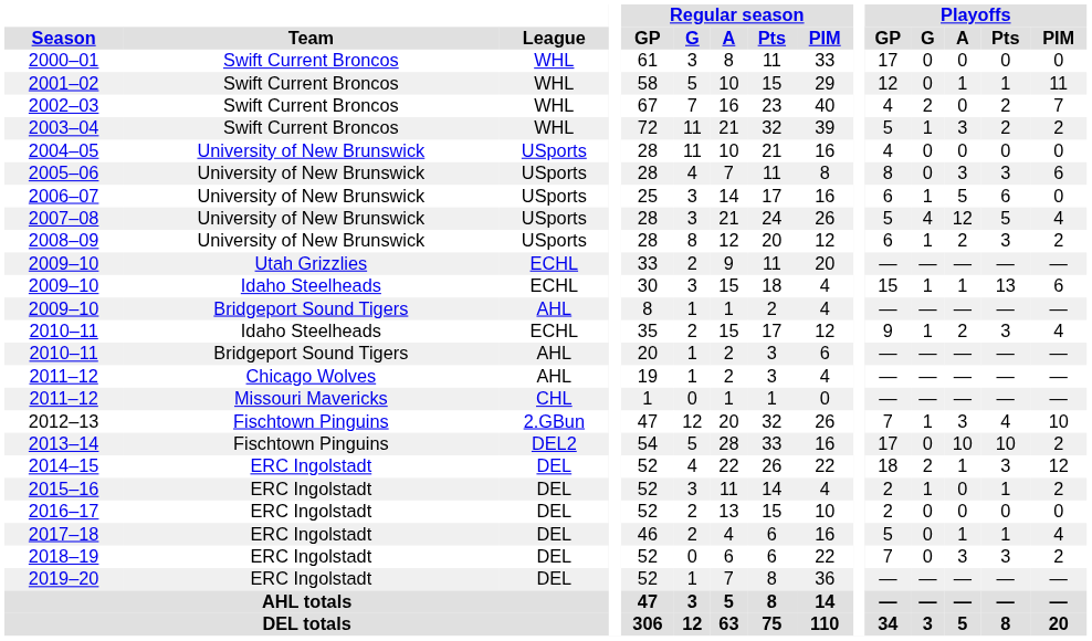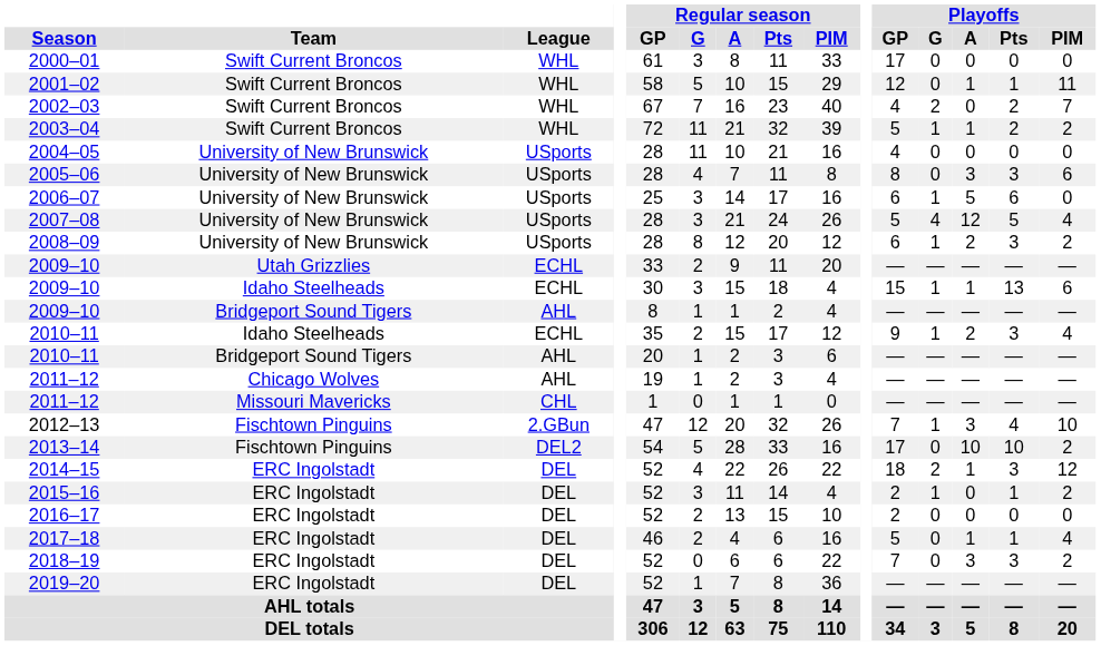2003–04 | Playoffs / A: 3 -> 1
